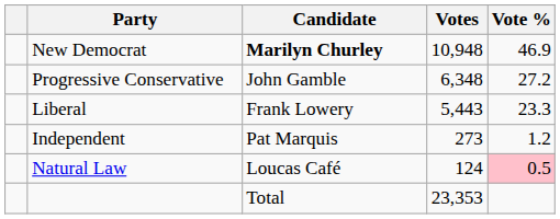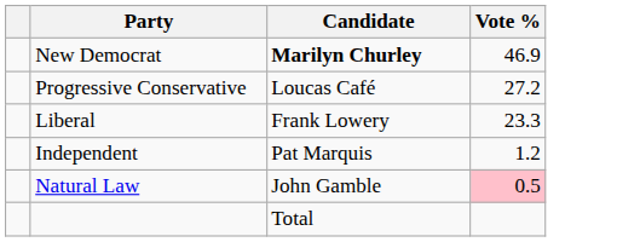- column: Votes | 10,948 | 6,348 | 5,443 | 273 | 124 | 23,353
Progressive Conservative | Candidate: John Gamble -> Loucas Café
Natural Law | Candidate: Loucas Café -> John Gamble
